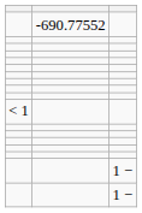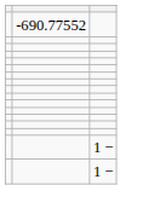- row: < 1
